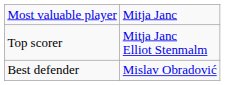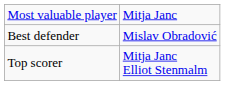rows swapped: Best defender <-> Top scorer
